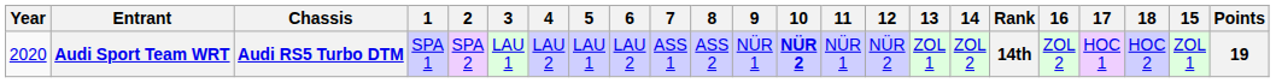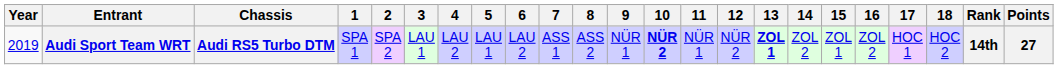columns swapped: 15 <-> Rank
Audi Sport Team WRT | Year: 2020 -> 2019
Audi Sport Team WRT | 13: normal -> bold
Audi Sport Team WRT | Points: 19 -> 27
